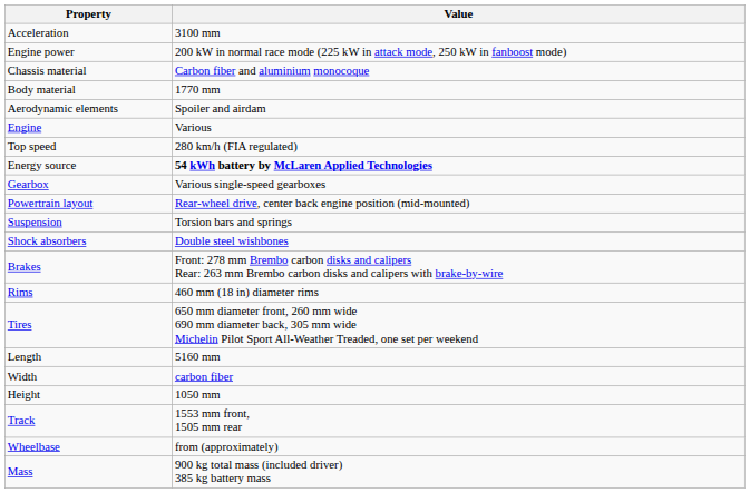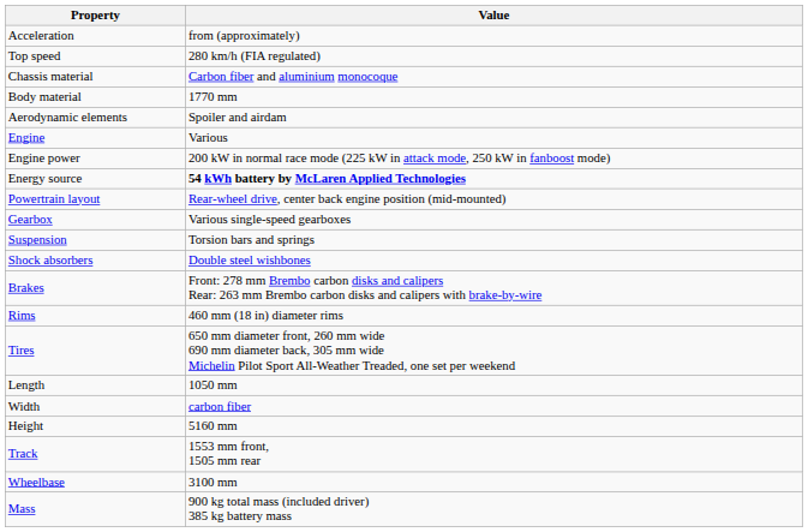Acceleration | Value: 3100 mm -> from (approximately)
rows swapped: Top speed <-> Engine power
rows swapped: Powertrain layout <-> Gearbox
Length | Value: 5160 mm -> 1050 mm
Height | Value: 1050 mm -> 5160 mm
Wheelbase | Value: from (approximately) -> 3100 mm
